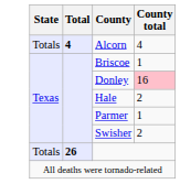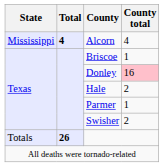Alcorn | State: Totals -> Mississippi
